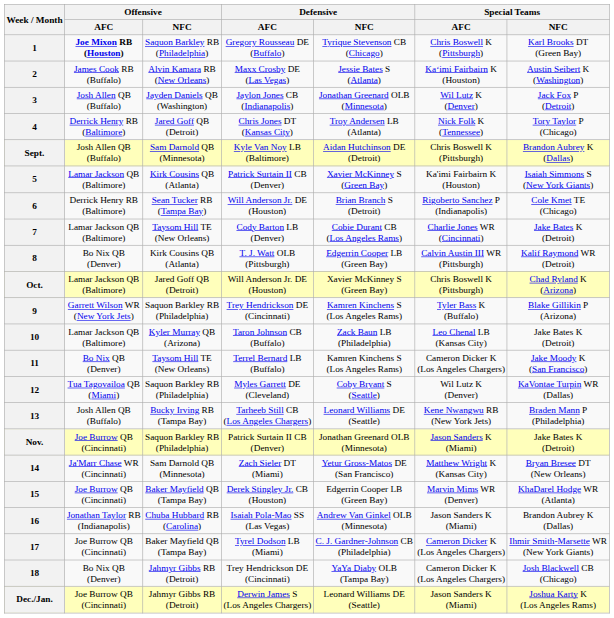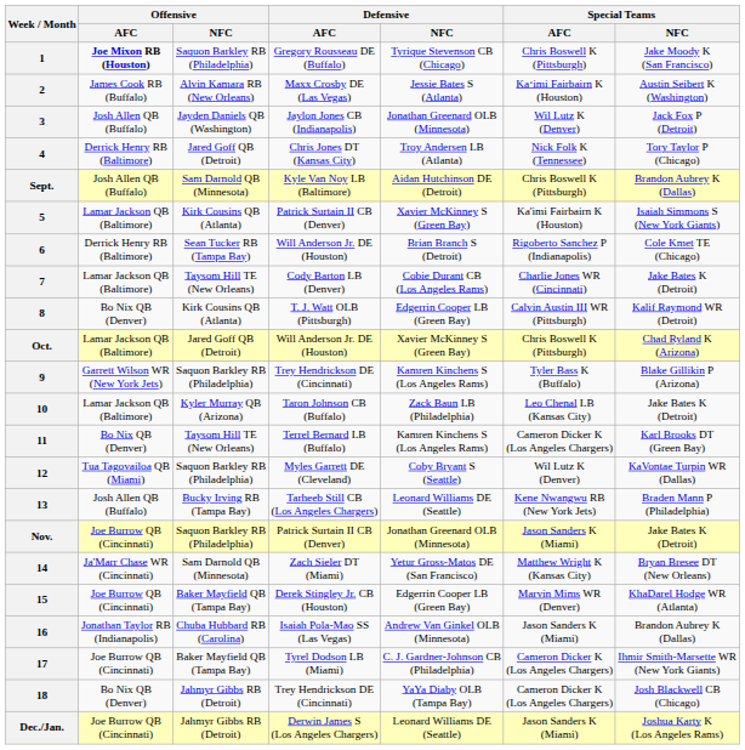1 | Special Teams / NFC: Karl Brooks DT (Green Bay) -> Jake Moody K (San Francisco)
11 | Special Teams / NFC: Jake Moody K (San Francisco) -> Karl Brooks DT (Green Bay)
